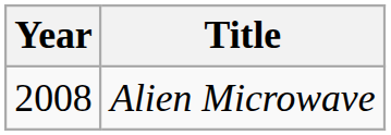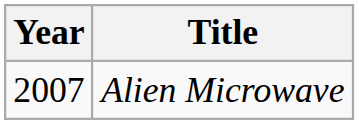Alien Microwave | Year: 2008 -> 2007
